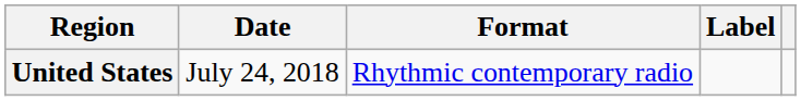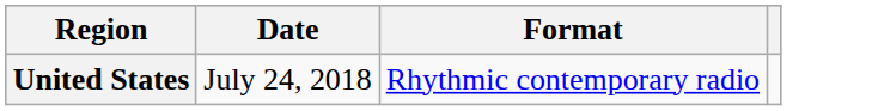- column: Label
